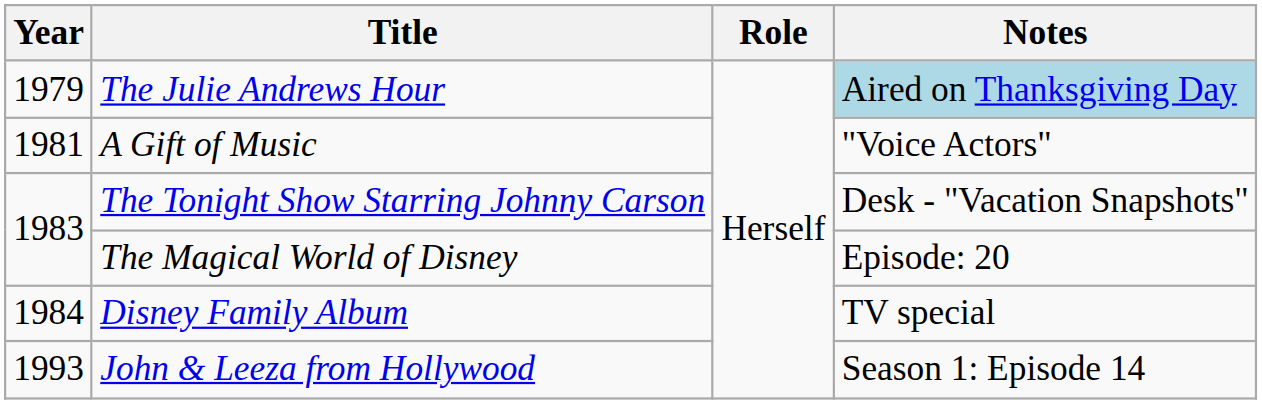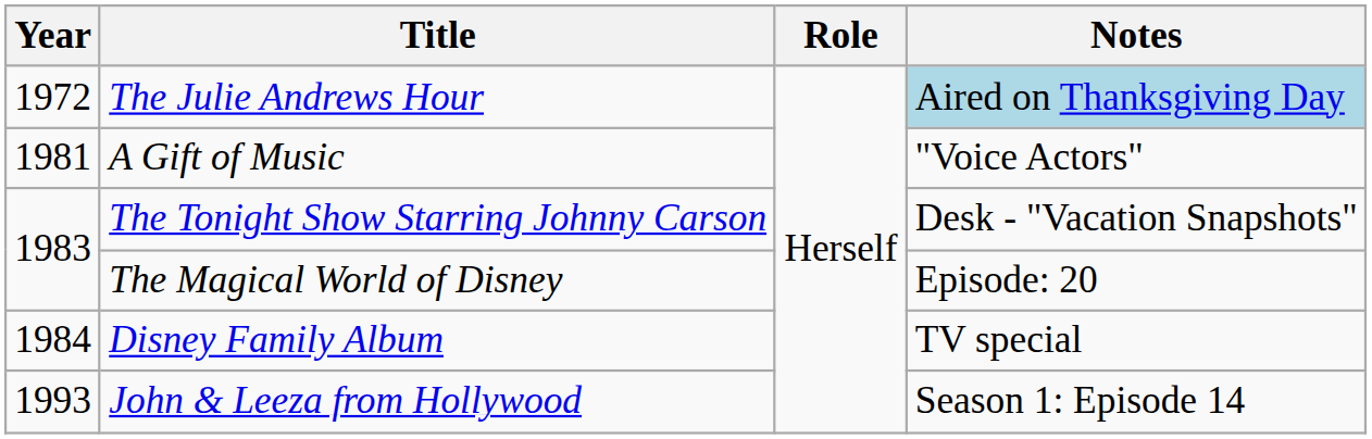The Julie Andrews Hour | Year: 1979 -> 1972
